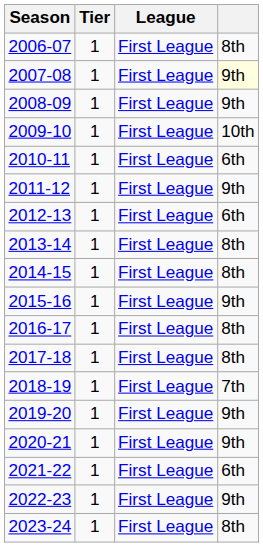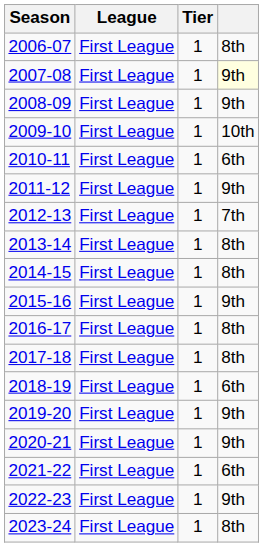columns swapped: Tier <-> League
2012-13 | column 4: 6th -> 7th
2018-19 | column 4: 7th -> 6th
